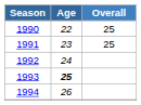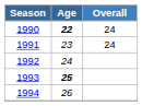1990 | Age: normal -> bold
1990 | Overall: 25 -> 24
1991 | Overall: 25 -> 24
